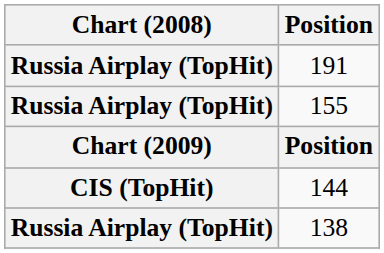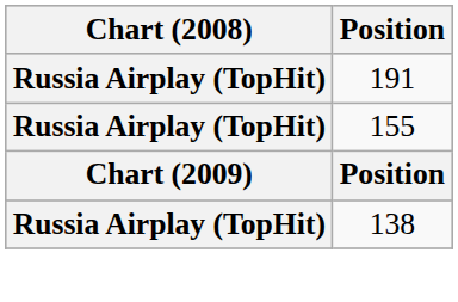- row: CIS (TopHit) | 144
